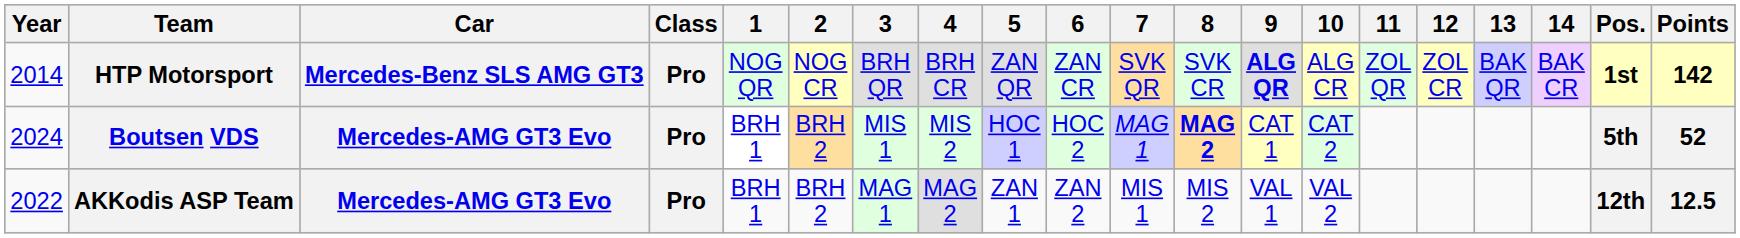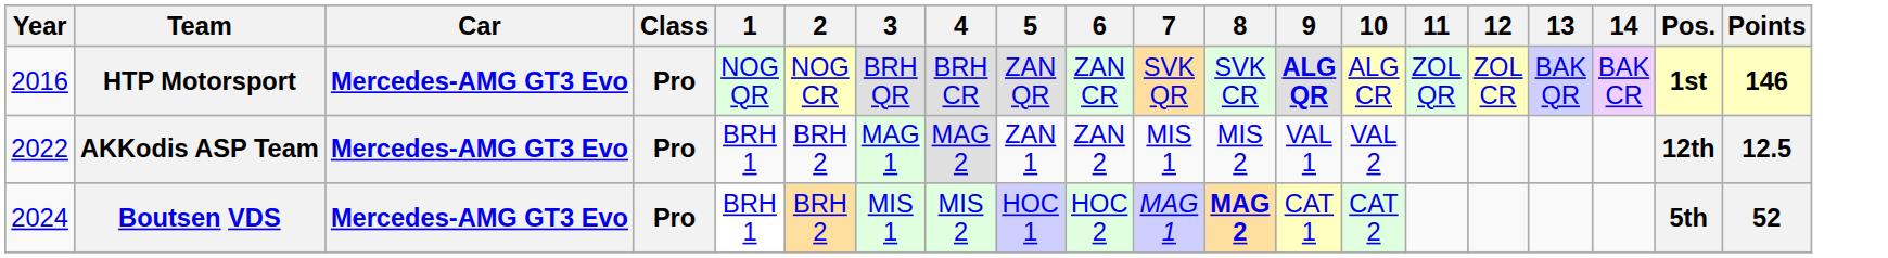HTP Motorsport | Year: 2014 -> 2016
HTP Motorsport | Car: Mercedes-Benz SLS AMG GT3 -> Mercedes-AMG GT3 Evo
HTP Motorsport | Points: 142 -> 146
rows swapped: AKKodis ASP Team <-> Boutsen VDS
